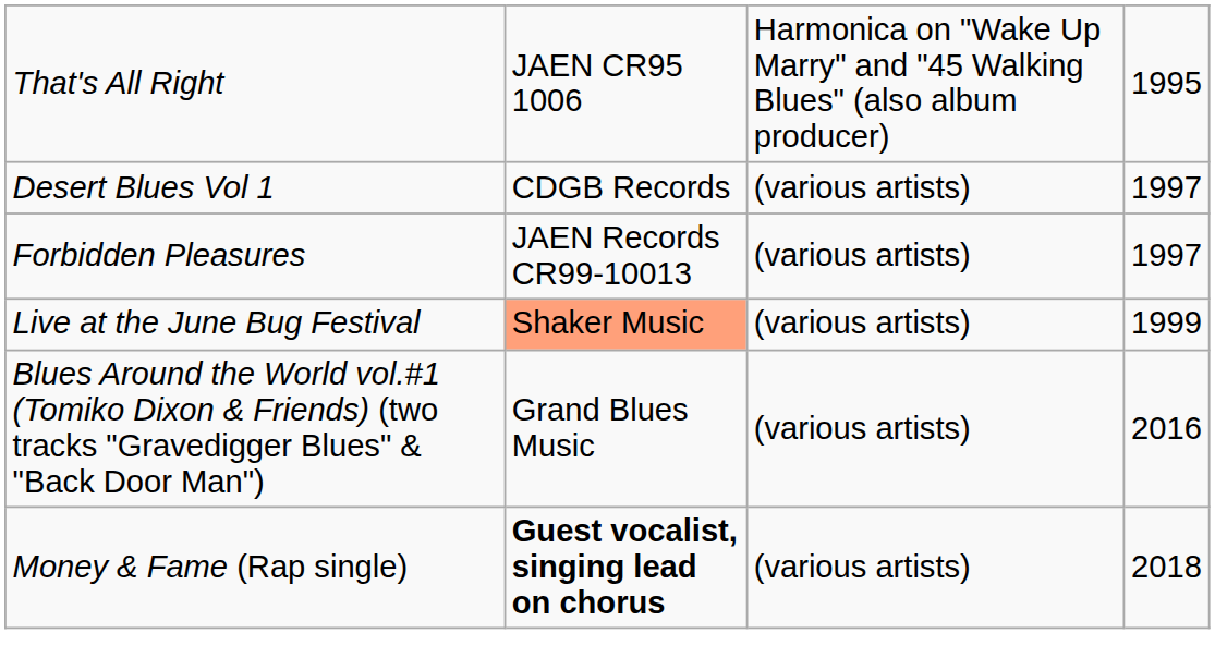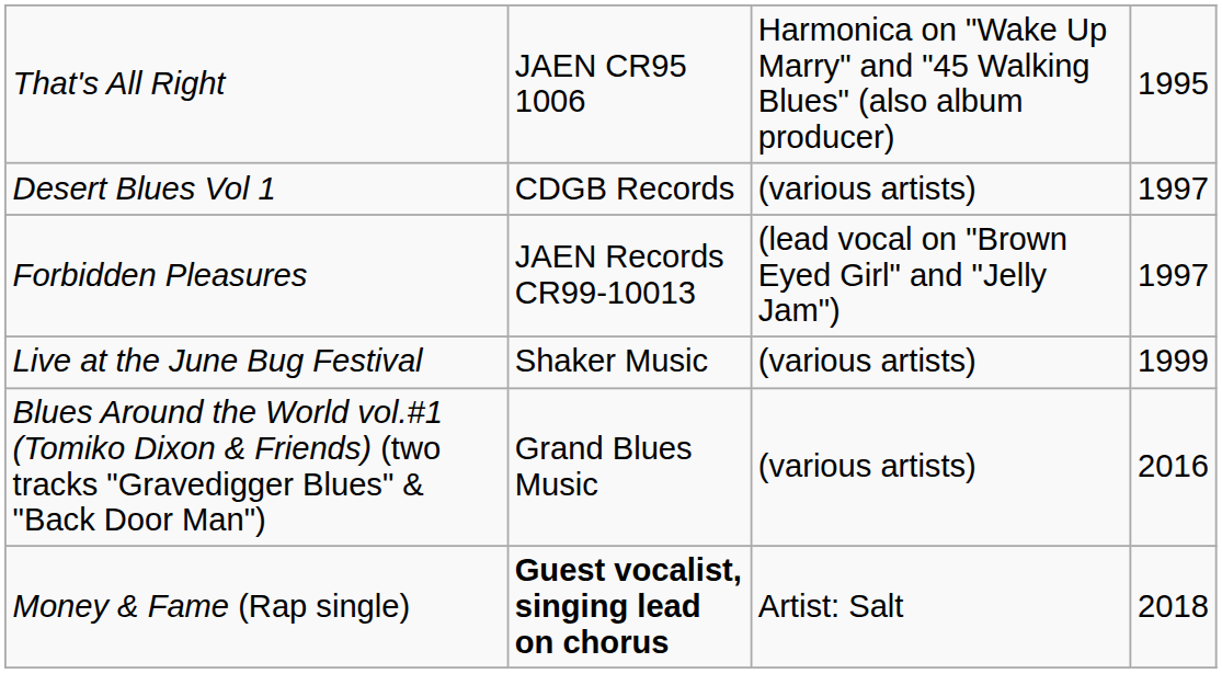Forbidden Pleasures | column 3: (various artists) -> (lead vocal on "Brown Eyed Girl" and "Jelly Jam")
Live at the June Bug Festival | column 2: lightsalmon background -> no background
Money & Fame (Rap single) | column 3: (various artists) -> Artist: Salt
